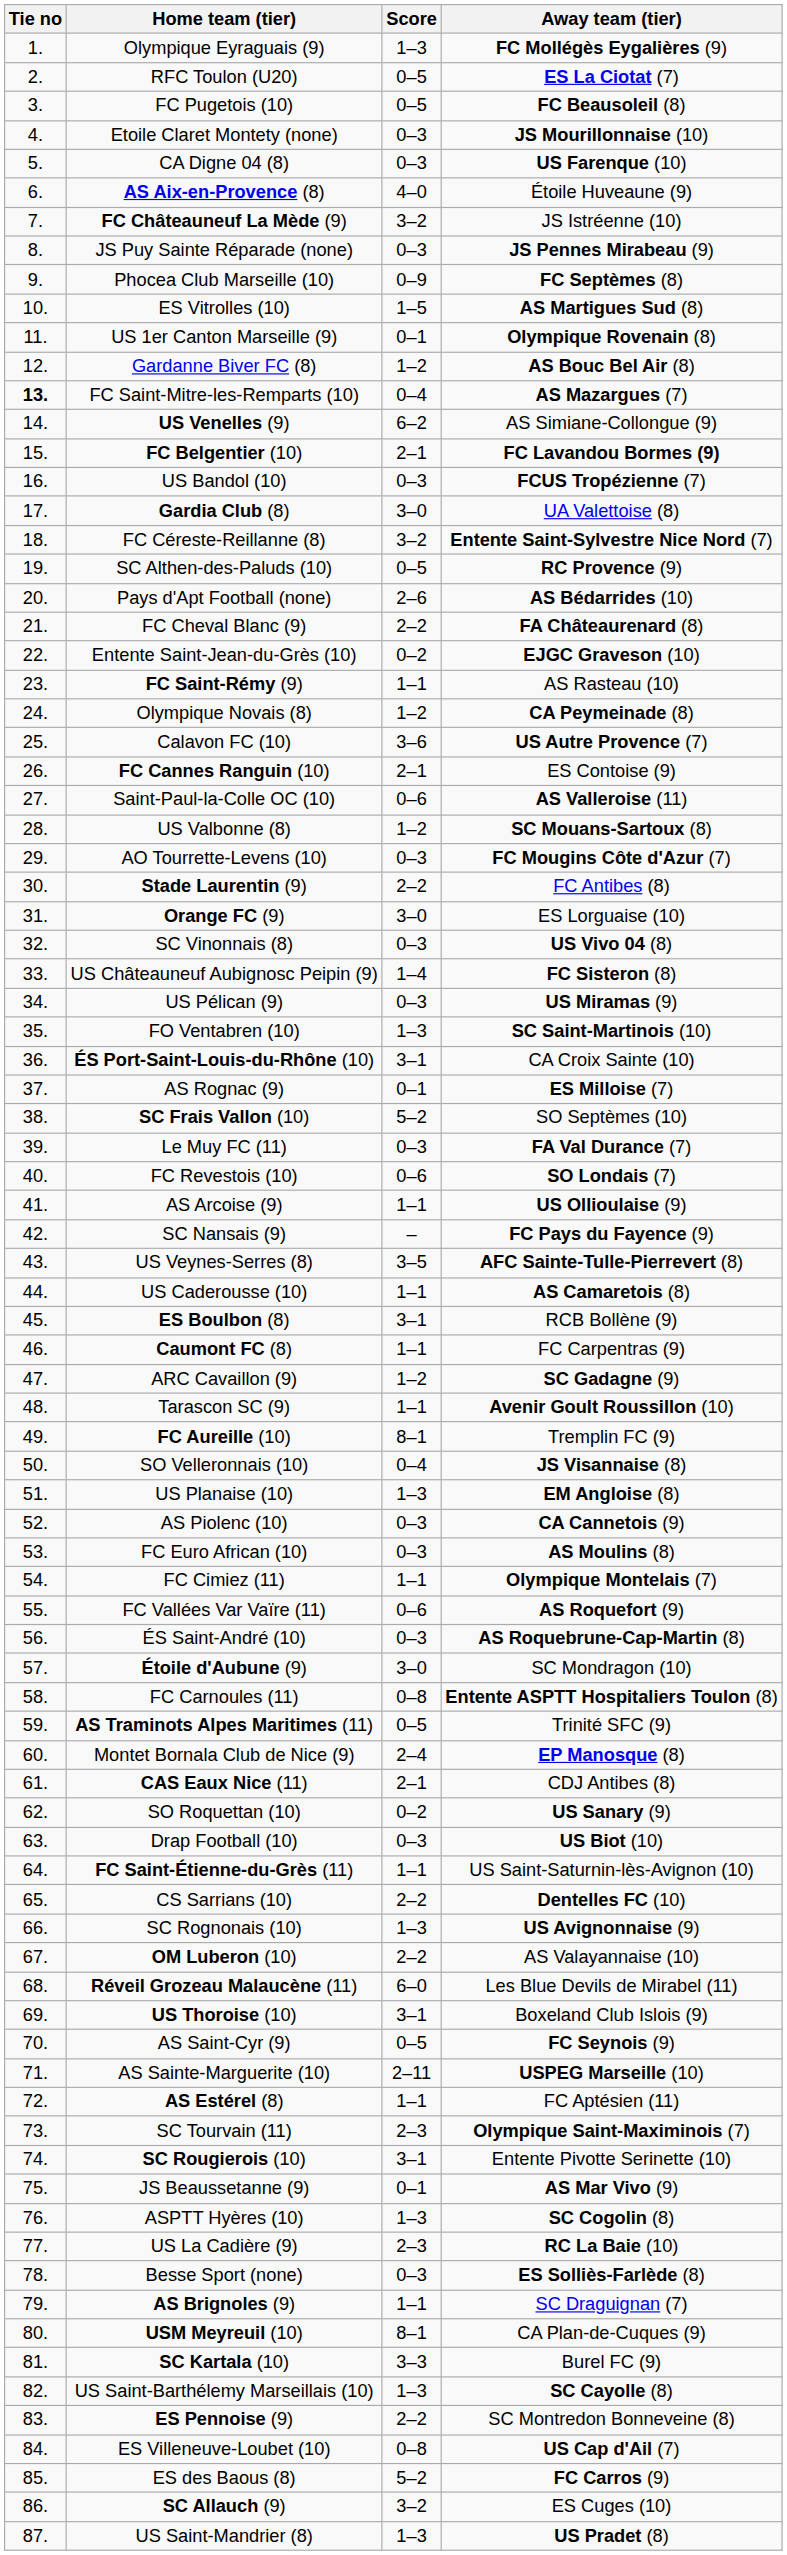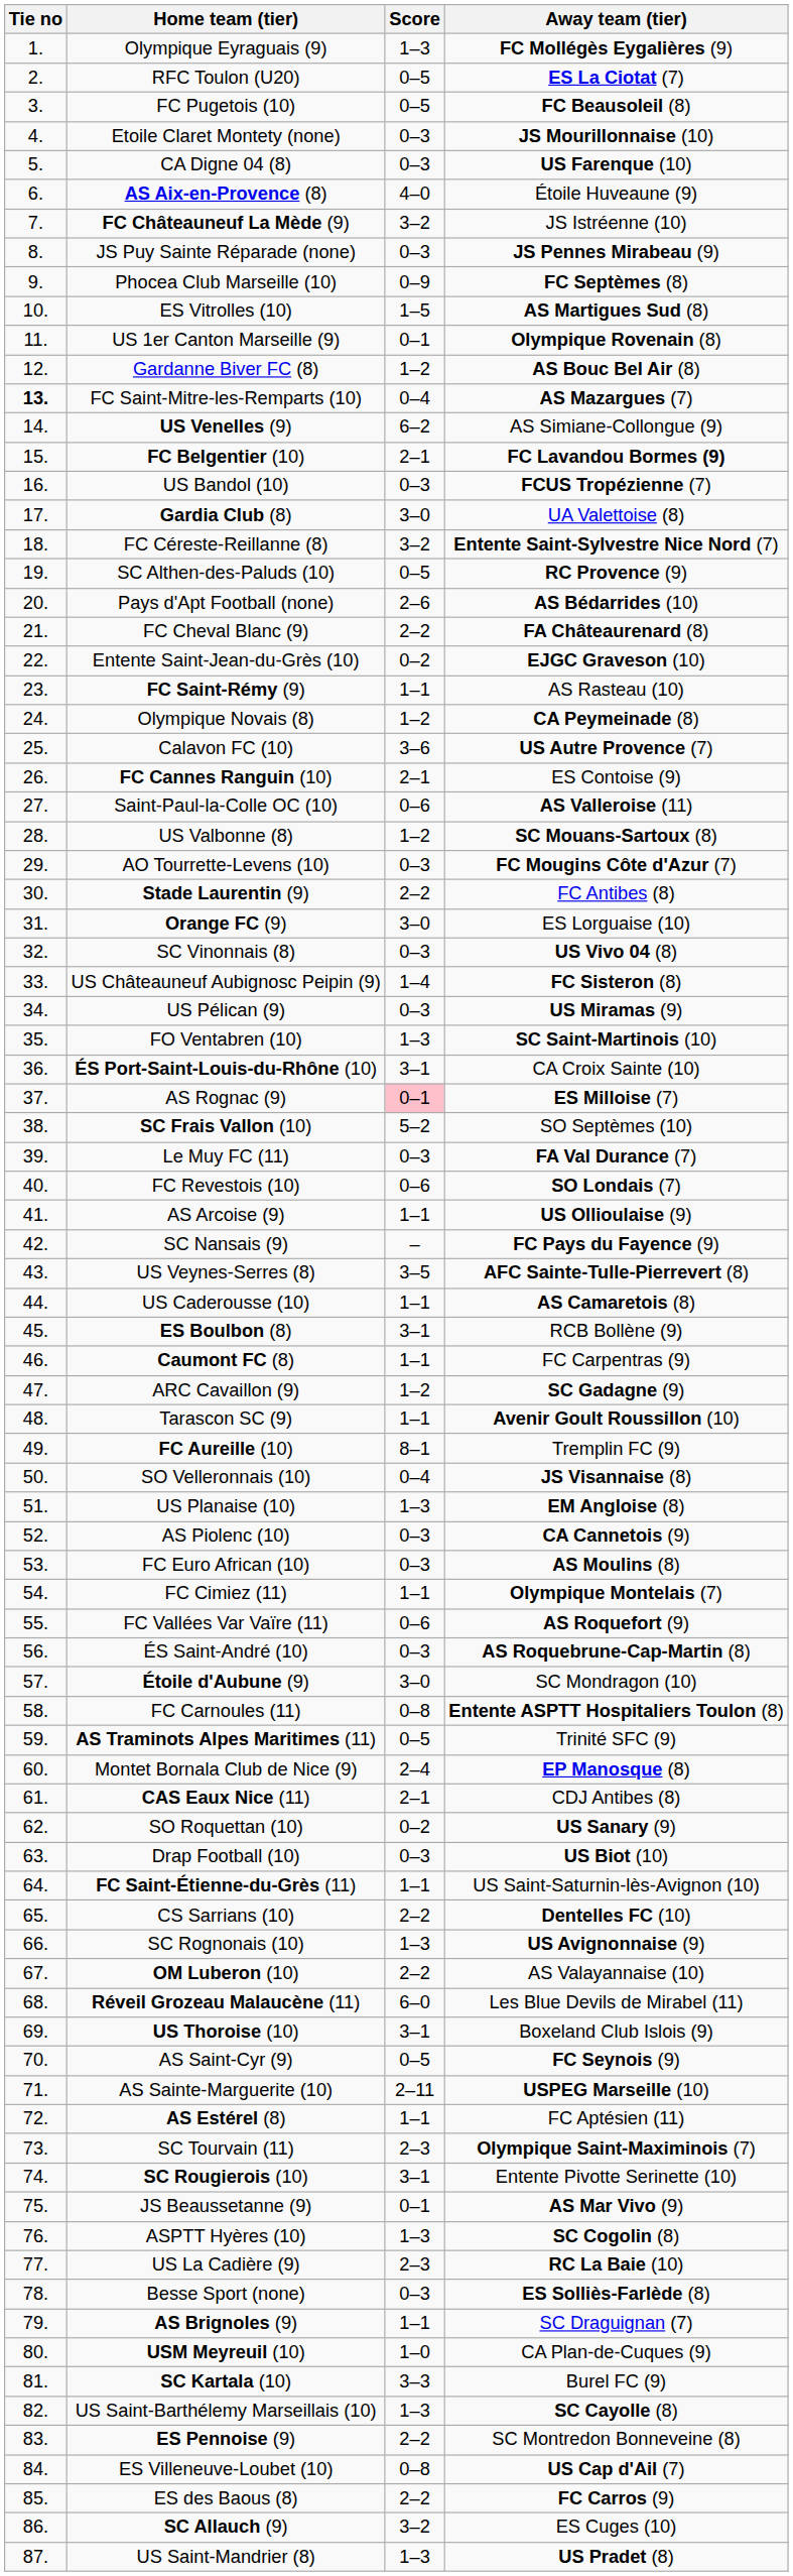AS Rognac (9) | Score: no background -> pink background
USM Meyreuil (10) | Score: 8–1 -> 1–0
ES des Baous (8) | Score: 5–2 -> 2–2
